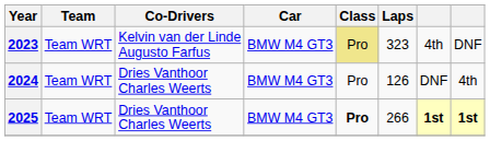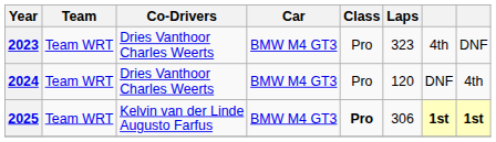2023 | Co-Drivers: Kelvin van der Linde Augusto Farfus -> Dries Vanthoor Charles Weerts
2023 | Class: khaki background -> no background
2024 | Laps: 126 -> 120
2025 | Co-Drivers: Dries Vanthoor Charles Weerts -> Kelvin van der Linde Augusto Farfus
2025 | Laps: 266 -> 306
